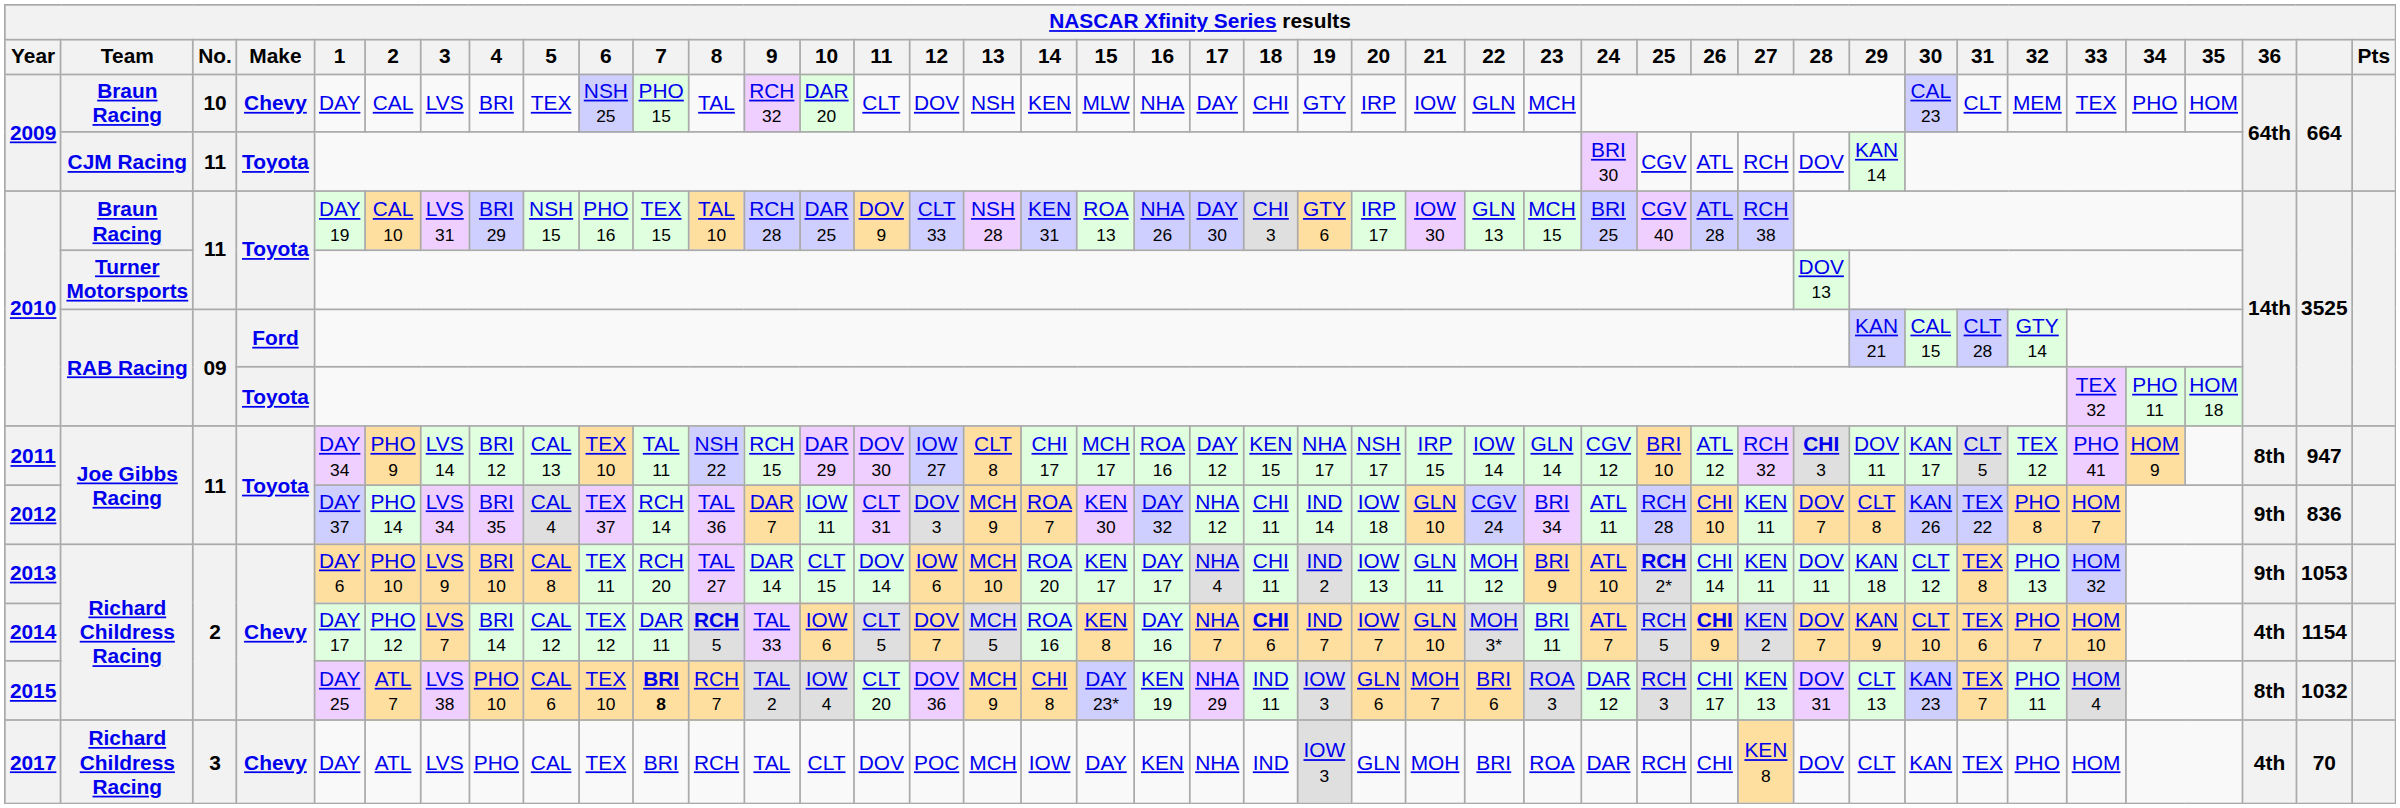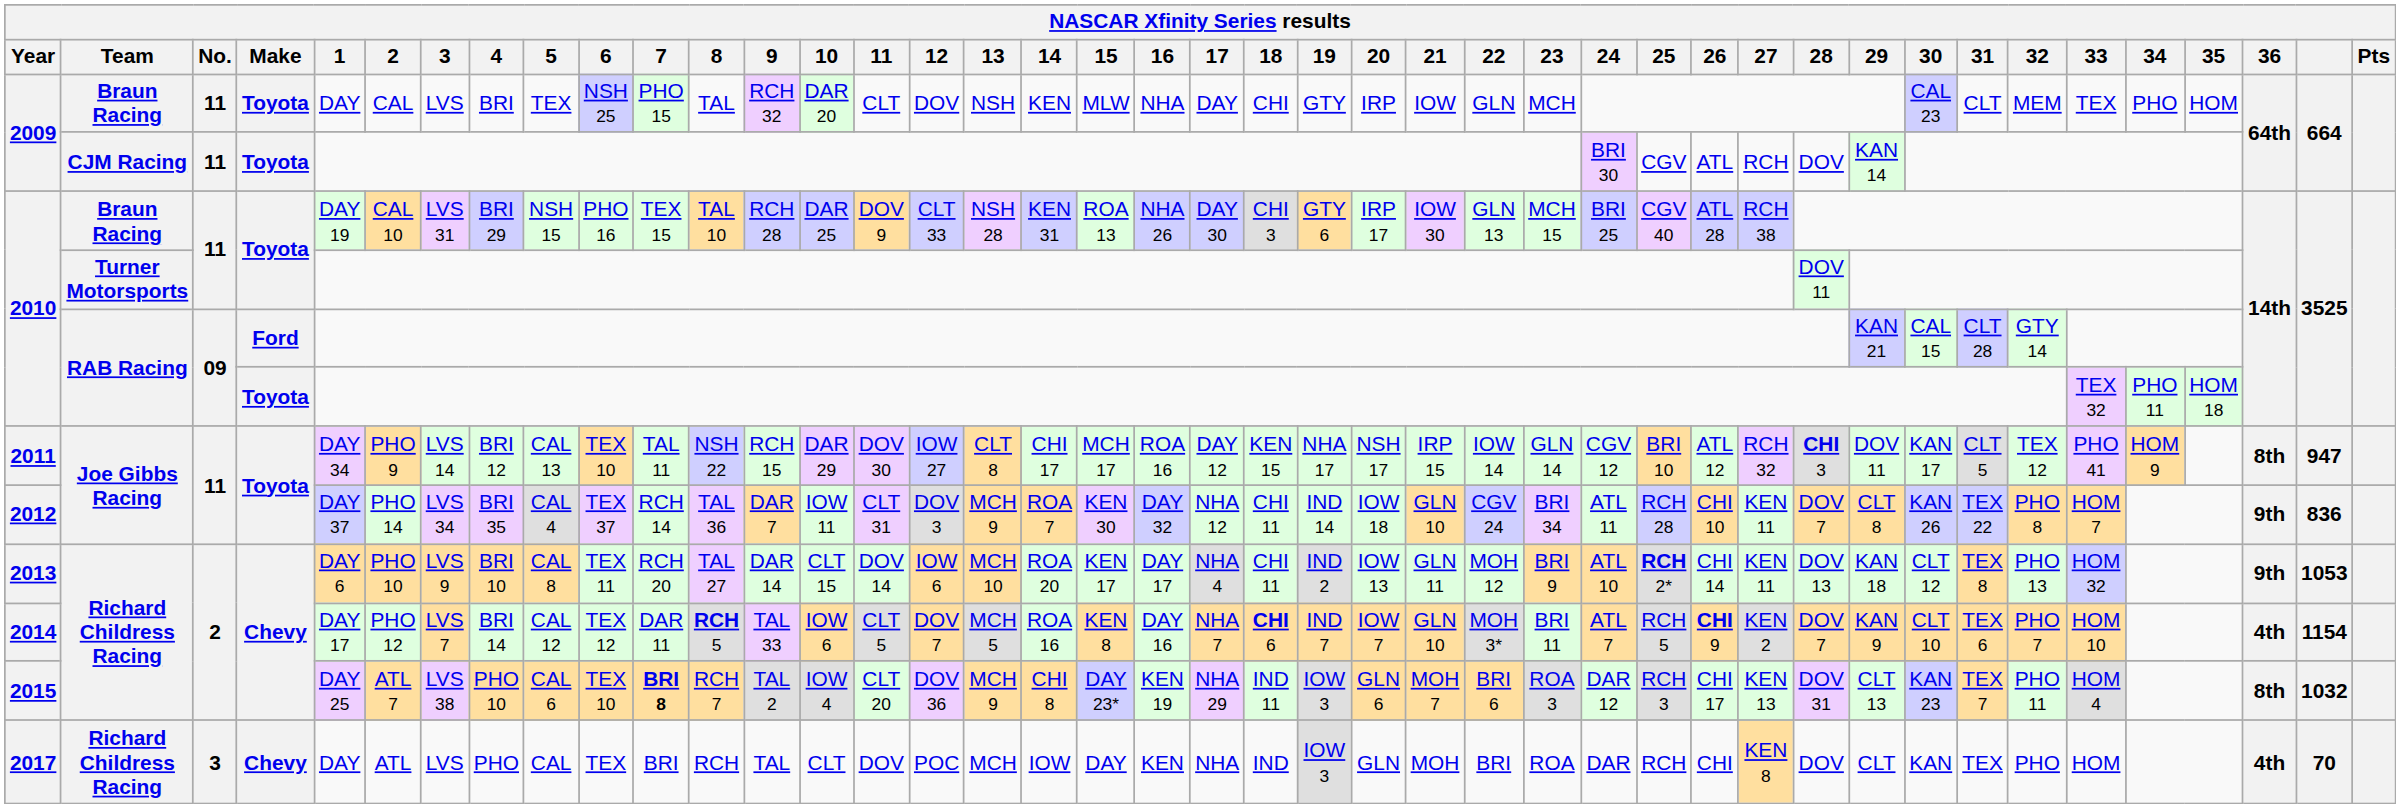2009 / Braun Racing | No.: 10 -> 11
2009 / Braun Racing | Make: Chevy -> Toyota
2010 / Turner Motorsports | 28: DOV 13 -> DOV 11
2013 | 28: DOV 11 -> DOV 13
